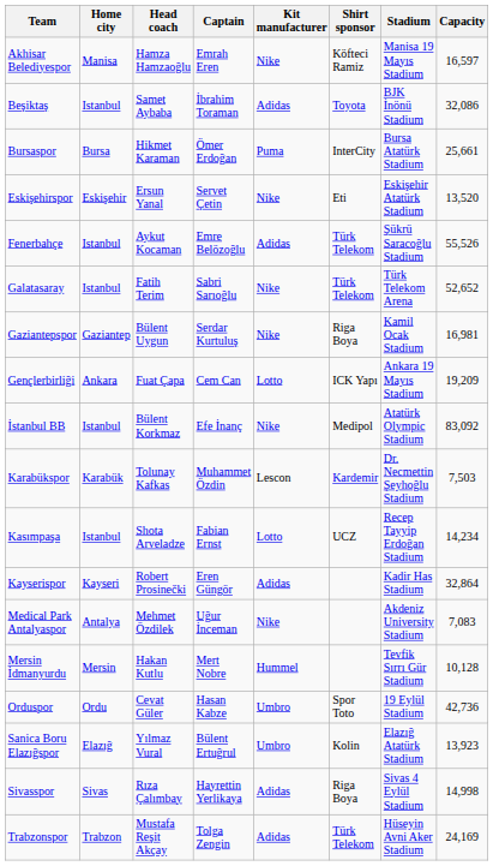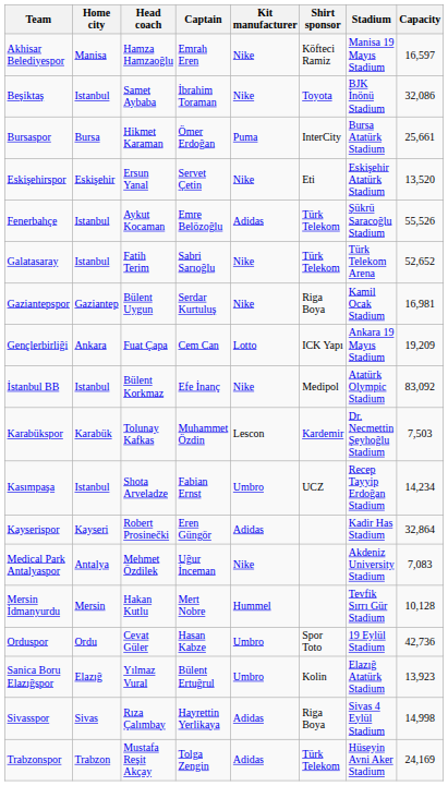Beşiktaş | Kit manufacturer: Adidas -> Nike
Kasımpaşa | Kit manufacturer: Lotto -> Umbro
